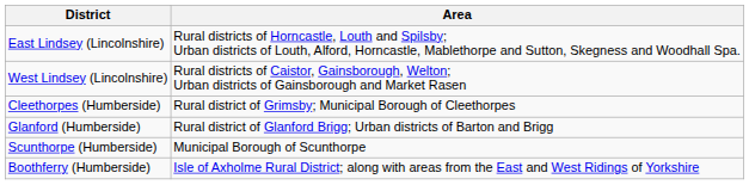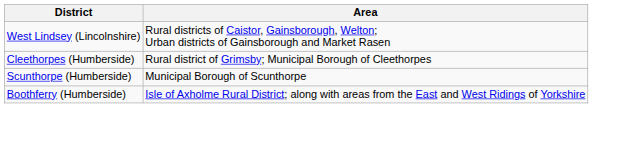- row: East Lindsey (Lincolnshire) | Rural districts of Horncastle, Louth and Spilsby; Urban districts of Louth, Alford, Horncastle, Mablethorpe and Sutton, Skegness and Woodhall Spa.
- row: Glanford (Humberside) | Rural district of Glanford Brigg; Urban districts of Barton and Brigg
